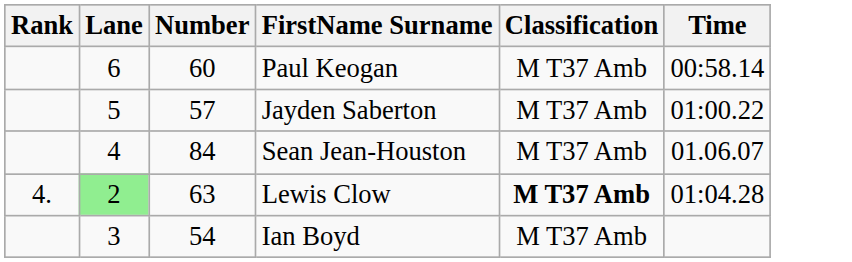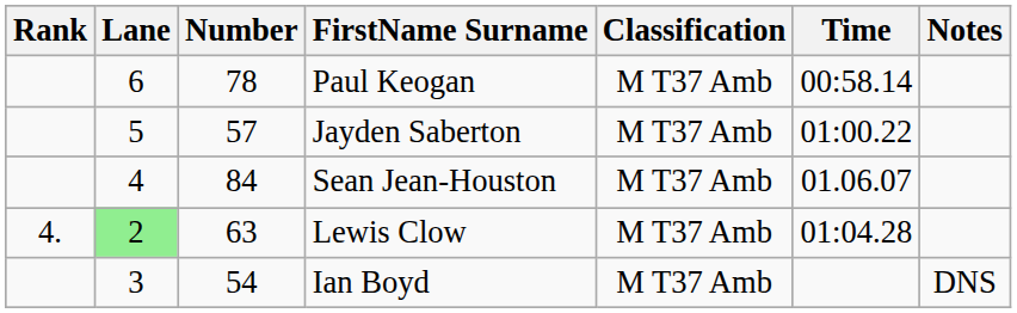+ column: Notes | DNS
Paul Keogan | Number: 60 -> 78
Lewis Clow | Classification: bold -> normal
